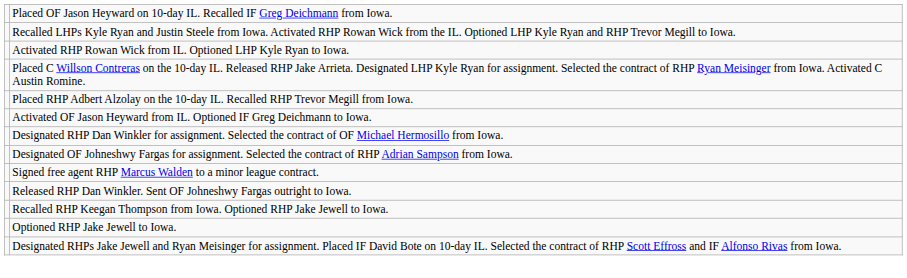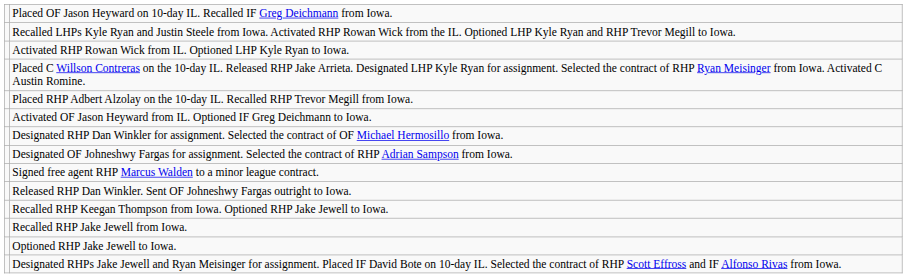+ row: Recalled RHP Jake Jewell from Iowa.
